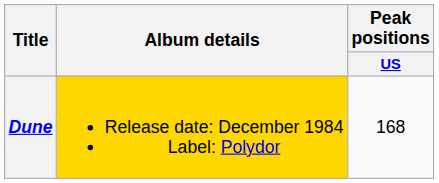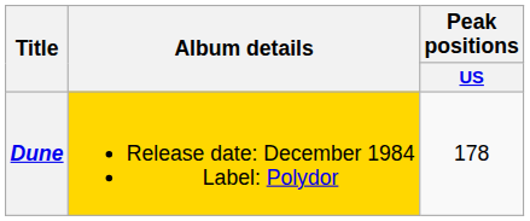Dune | Peak positions / US: 168 -> 178
